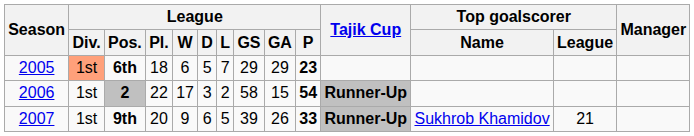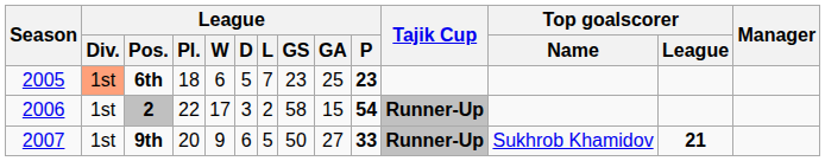6th | League / GS: 29 -> 23
6th | League / GA: 29 -> 25
9th | League / GS: 39 -> 50
9th | League / GA: 26 -> 27
9th | Top goalscorer / League: normal -> bold
